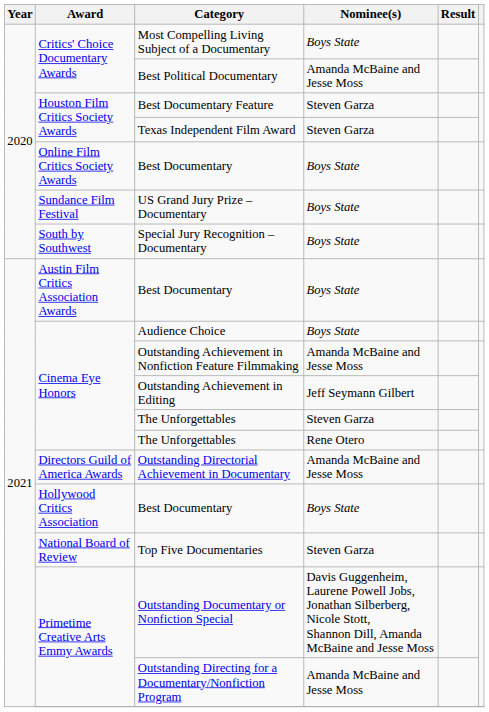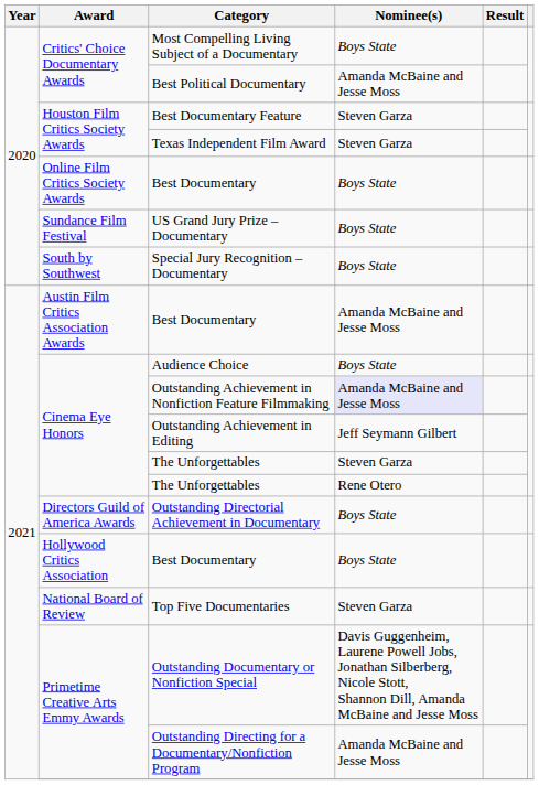Austin Film Critics Association Awards / Best Documentary | Nominee(s): Boys State -> Amanda McBaine and Jesse Moss
Outstanding Achievement in Nonfiction Feature Filmmaking | Nominee(s): no background -> lavender background
Outstanding Directorial Achievement in Documentary | Nominee(s): Amanda McBaine and Jesse Moss -> Boys State
